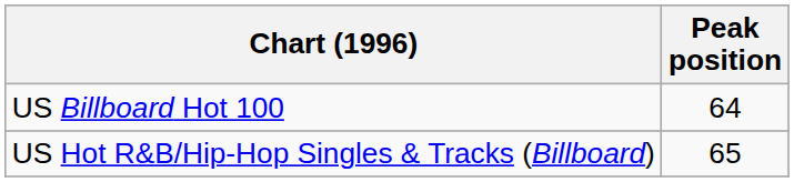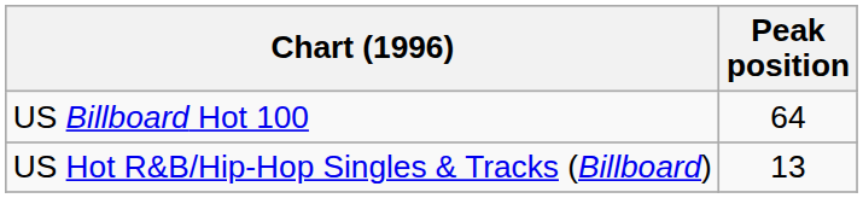US Hot R&B/Hip-Hop Singles & Tracks (Billboard) | Peak position: 65 -> 13
